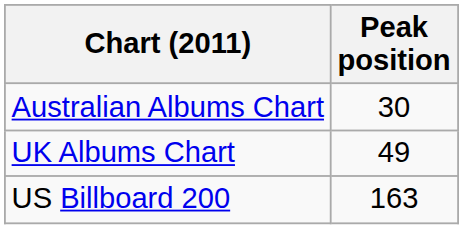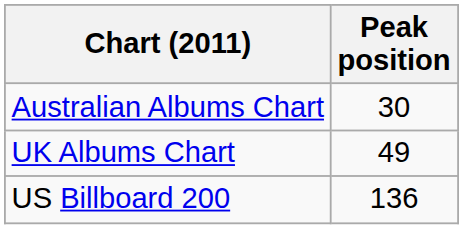US Billboard 200 | Peak position: 163 -> 136
